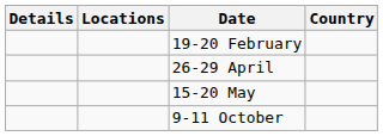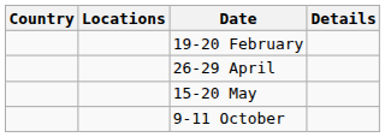columns swapped: Country <-> Details
